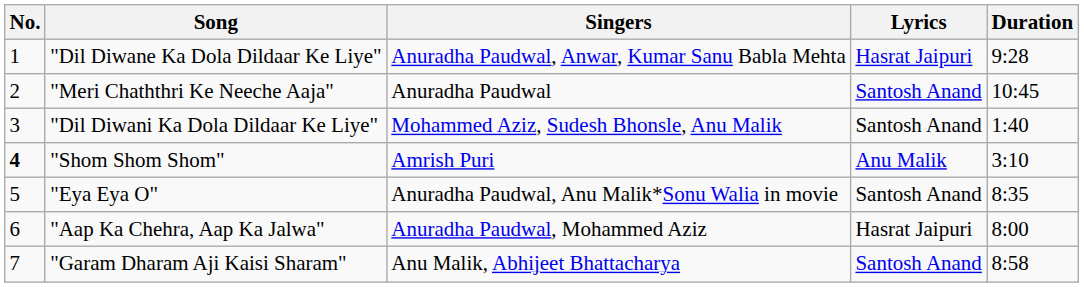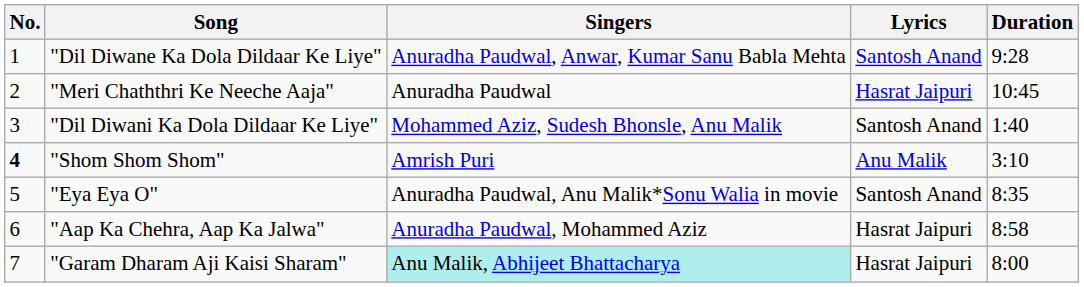"Dil Diwane Ka Dola Dildaar Ke Liye" | Lyrics: Hasrat Jaipuri -> Santosh Anand
"Meri Chaththri Ke Neeche Aaja" | Lyrics: Santosh Anand -> Hasrat Jaipuri
"Aap Ka Chehra, Aap Ka Jalwa" | Duration: 8:00 -> 8:58
"Garam Dharam Aji Kaisi Sharam" | Singers: no background -> paleturquoise background
"Garam Dharam Aji Kaisi Sharam" | Lyrics: Santosh Anand -> Hasrat Jaipuri
"Garam Dharam Aji Kaisi Sharam" | Duration: 8:58 -> 8:00
